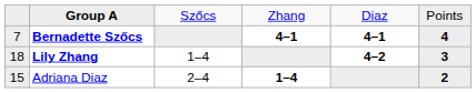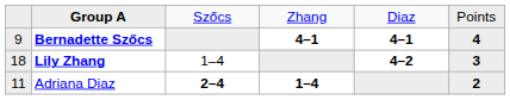Bernadette Szőcs | column 1: 7 -> 9
Adriana Diaz | column 1: 15 -> 11
Adriana Diaz | column 3: normal -> bold
